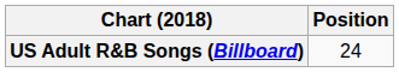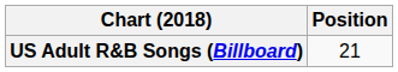US Adult R&B Songs (Billboard) | Position: 24 -> 21
